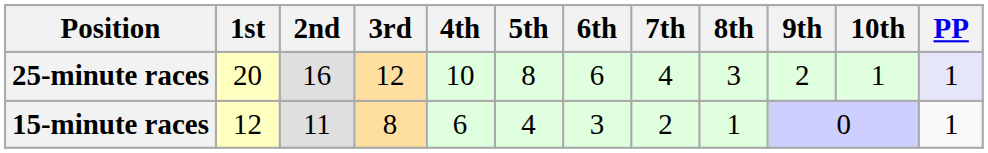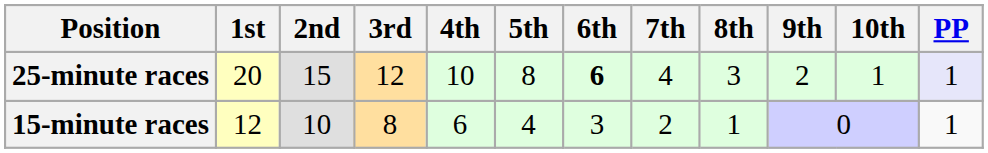25-minute races | 2nd: 16 -> 15
25-minute races | 6th: normal -> bold
15-minute races | 2nd: 11 -> 10
